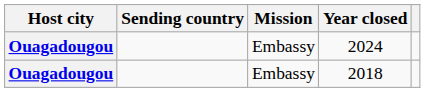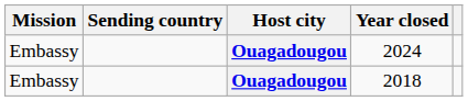columns swapped: Host city <-> Mission
